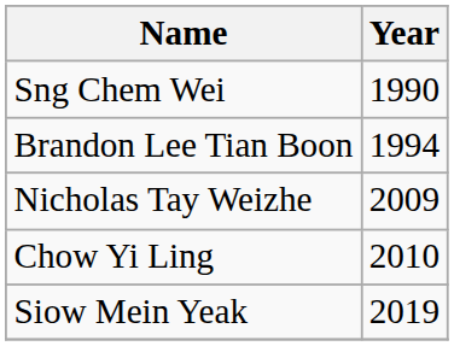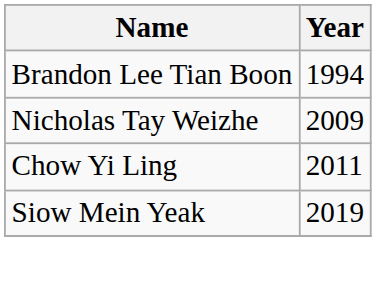- row: Sng Chem Wei | 1990
Chow Yi Ling | Year: 2010 -> 2011
